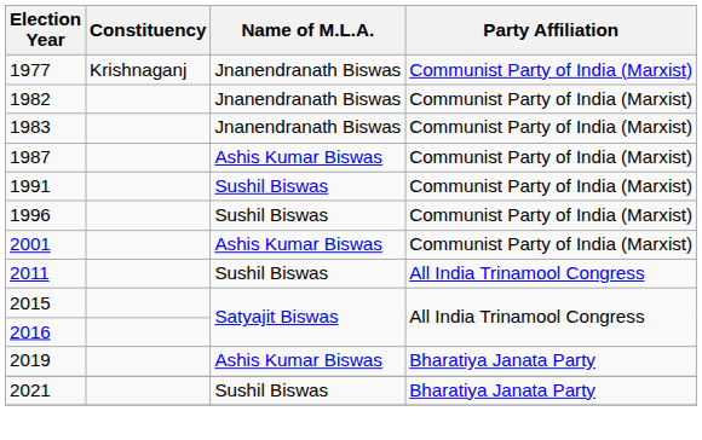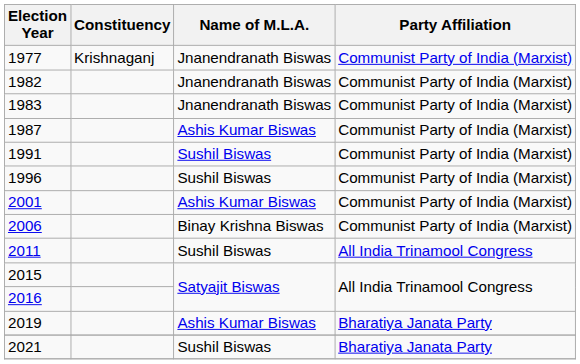+ row: 2006 | Binay Krishna Biswas | Communist Party of India (Marxist)
